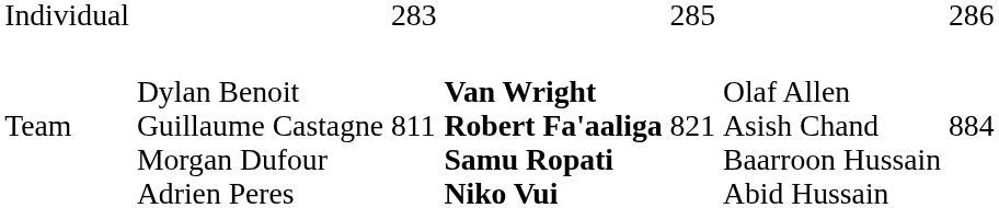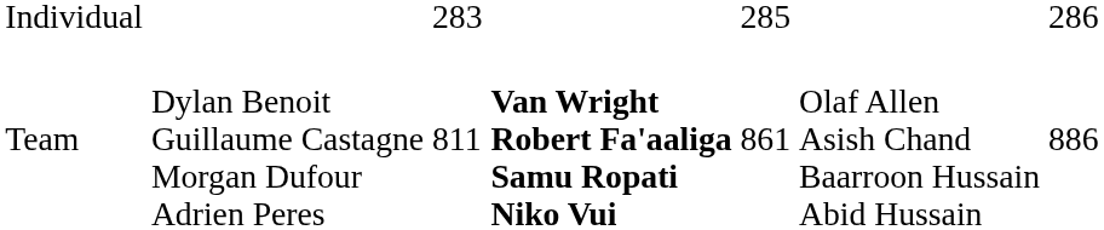Team | column 5: 821 -> 861
Team | column 7: 884 -> 886
